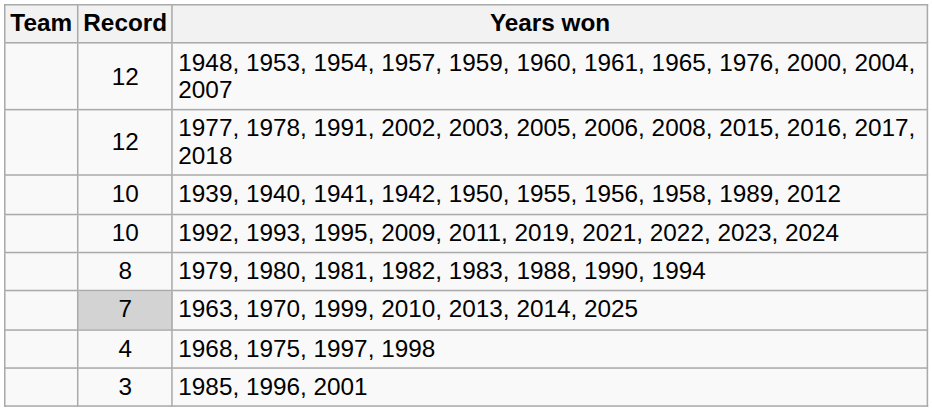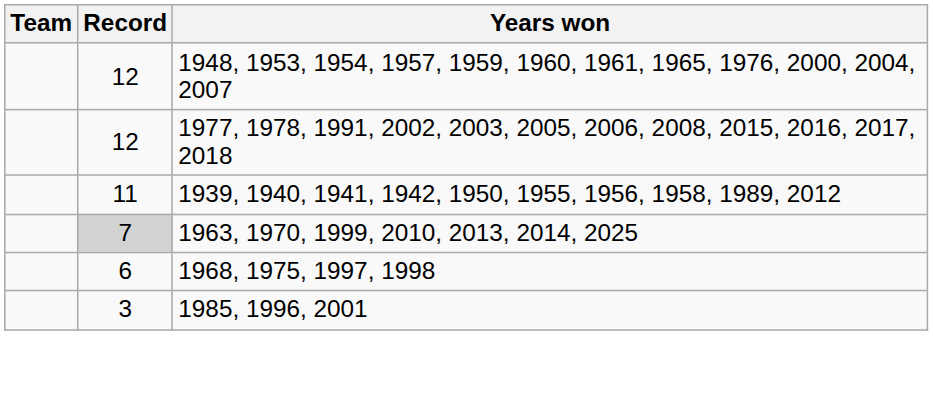1939, 1940, 1941, 1942, 1950, 1955, 1956, 1958, 1989, 2012 | Record: 10 -> 11
- row: 10 | 1992, 1993, 1995, 2009, 2011, 2019, 2021, 2022, 2023, 2024
- row: 8 | 1979, 1980, 1981, 1982, 1983, 1988, 1990, 1994
1968, 1975, 1997, 1998 | Record: 4 -> 6
